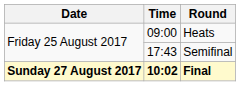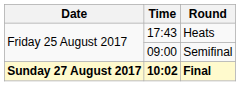Heats | Time: 09:00 -> 17:43
Semifinal | Time: 17:43 -> 09:00
